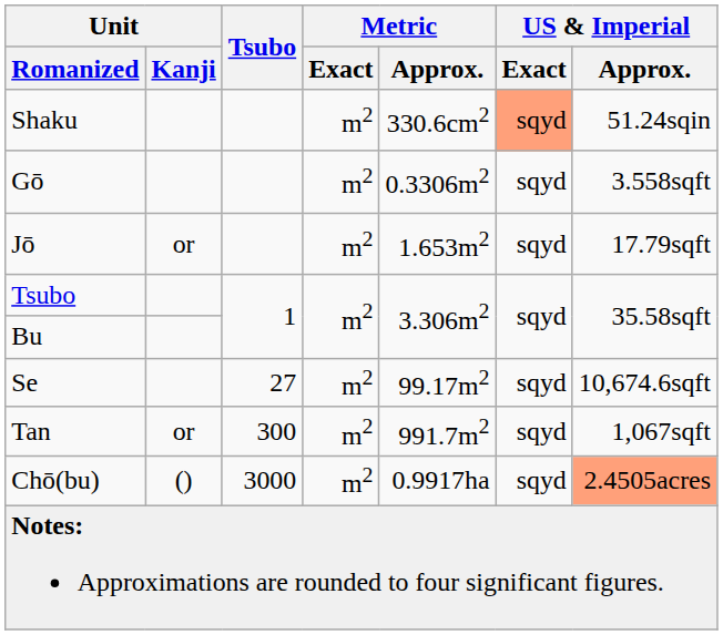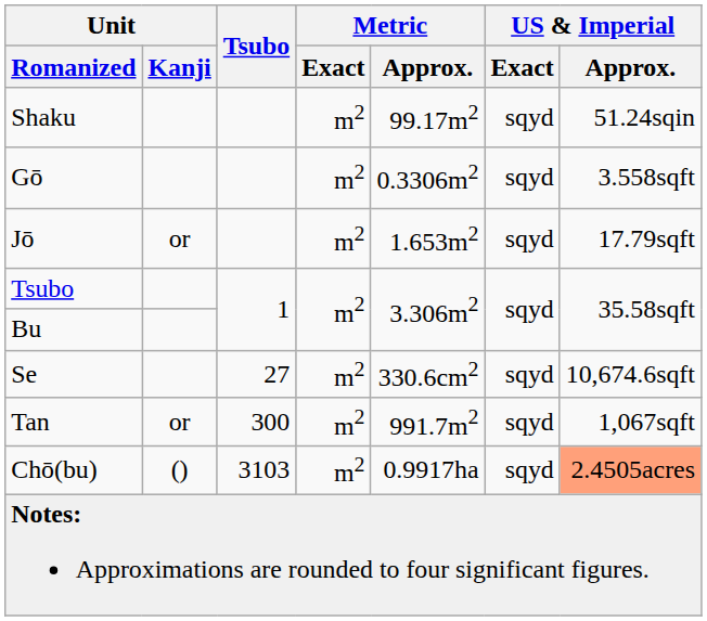Shaku | Metric / Approx.: 330.6cm2 -> 99.17m2
Shaku | US & Imperial / Exact: lightsalmon background -> no background
Se | Metric / Approx.: 99.17m2 -> 330.6cm2
Chō(bu) | Tsubo: 3000 -> 3103
